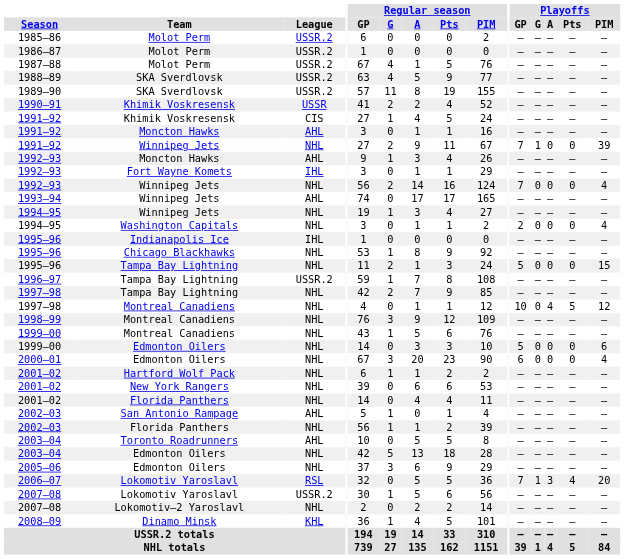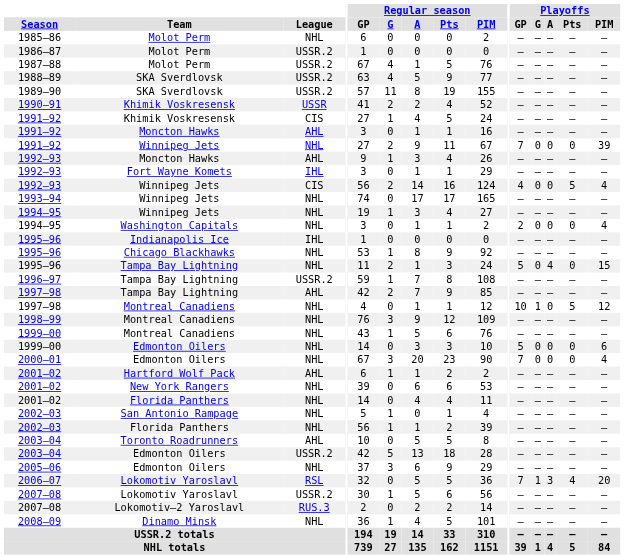1985–86 | League: USSR.2 -> NHL
1991–92 / Winnipeg Jets | Playoffs / G: 1 -> 0
1992–93 / Winnipeg Jets | League: NHL -> CIS
1992–93 / Winnipeg Jets | Playoffs / GP: 7 -> 4
1992–93 / Winnipeg Jets | Playoffs / Pts: 0 -> 5
1993–94 | League: AHL -> NHL
1995–96 / Tampa Bay Lightning | Playoffs / A: 0 -> 4
1997–98 / Tampa Bay Lightning | League: NHL -> AHL
1997–98 / Montreal Canadiens | Playoffs / G: 0 -> 1
1997–98 / Montreal Canadiens | Playoffs / A: 4 -> 0
2000–01 | Playoffs / GP: 6 -> 7
2001–02 / Hartford Wolf Pack | League: NHL -> AHL
2002–03 / San Antonio Rampage | League: AHL -> NHL
2003–04 / Edmonton Oilers | League: NHL -> USSR.2
2007–08 / Lokomotiv–2 Yaroslavl | League: NHL -> RUS.3
2008–09 | League: KHL -> NHL
